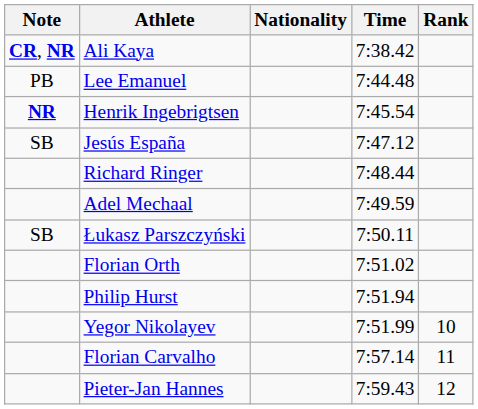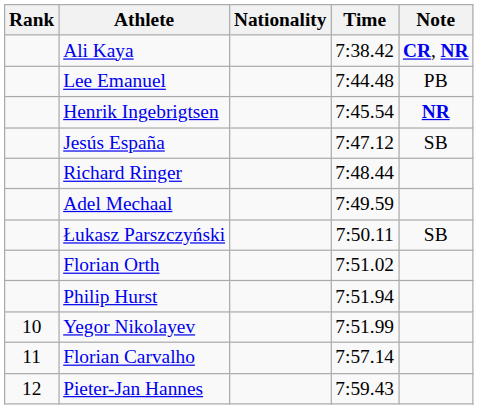columns swapped: Rank <-> Note
